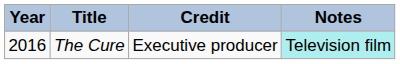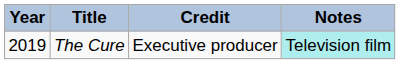The Cure | Year: 2016 -> 2019
